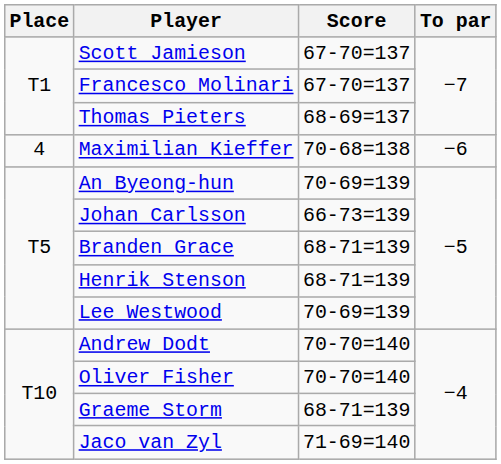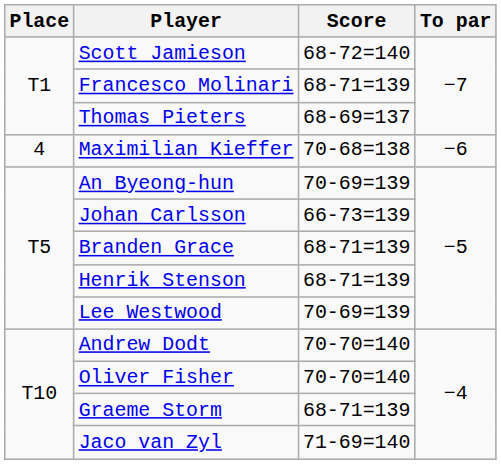Scott Jamieson | Score: 67-70=137 -> 68-72=140
Francesco Molinari | Score: 67-70=137 -> 68-71=139
